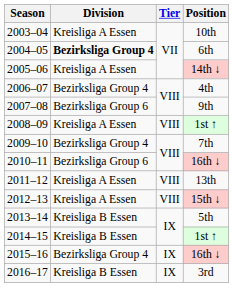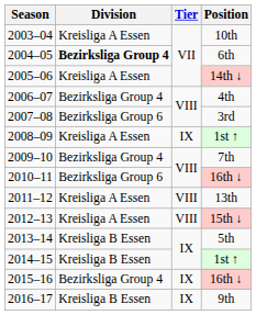2007–08 | Position: 9th -> 3rd
2008–09 | Tier: VIII -> IX
2016–17 | Position: 3rd -> 9th
